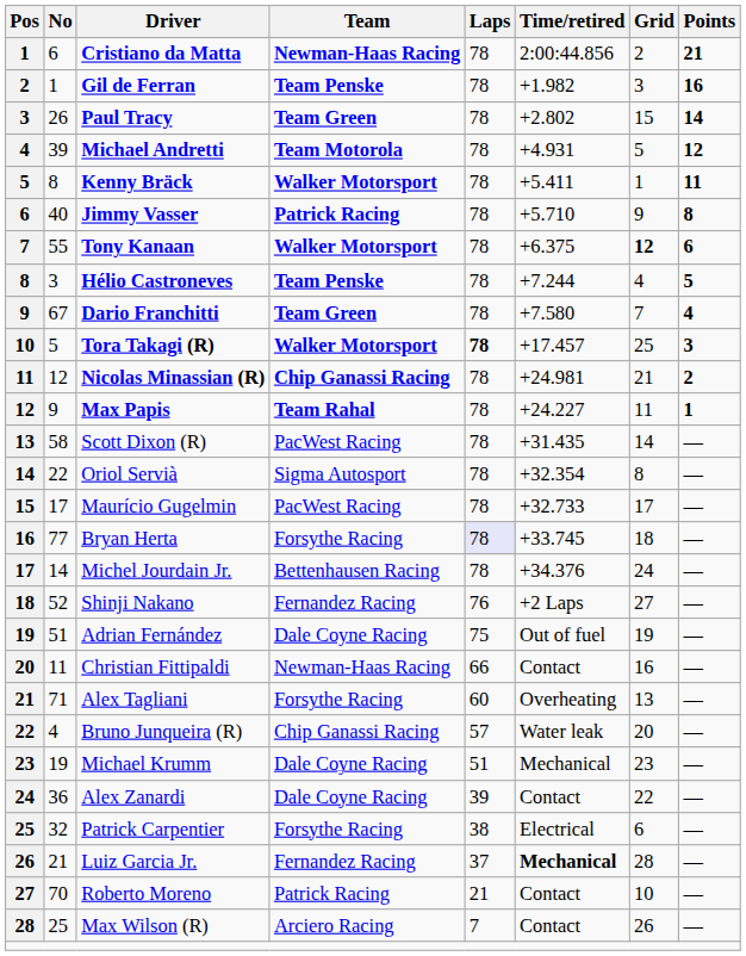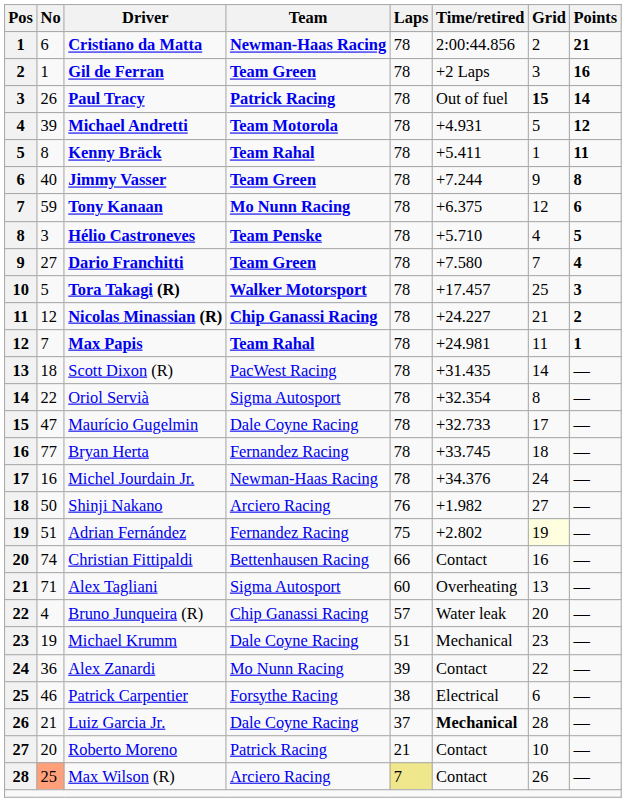Gil de Ferran | Team: Team Penske -> Team Green
Gil de Ferran | Time/retired: +1.982 -> +2 Laps
Paul Tracy | Team: Team Green -> Patrick Racing
Paul Tracy | Time/retired: +2.802 -> Out of fuel
Paul Tracy | Grid: normal -> bold
Kenny Bräck | Team: Walker Motorsport -> Team Rahal
Jimmy Vasser | Team: Patrick Racing -> Team Green
Jimmy Vasser | Time/retired: +5.710 -> +7.244
Tony Kanaan | No: 55 -> 59
Tony Kanaan | Team: Walker Motorsport -> Mo Nunn Racing
Tony Kanaan | Grid: bold -> normal
Hélio Castroneves | Time/retired: +7.244 -> +5.710
Dario Franchitti | No: 67 -> 27
Tora Takagi (R) | Laps: bold -> normal
Nicolas Minassian (R) | Time/retired: +24.981 -> +24.227
Max Papis | No: 9 -> 7
Max Papis | Time/retired: +24.227 -> +24.981
Scott Dixon (R) | No: 58 -> 18
Maurício Gugelmin | No: 17 -> 47
Maurício Gugelmin | Team: PacWest Racing -> Dale Coyne Racing
Bryan Herta | Team: Forsythe Racing -> Fernandez Racing
Bryan Herta | Laps: lavender background -> no background
Michel Jourdain Jr. | No: 14 -> 16
Michel Jourdain Jr. | Team: Bettenhausen Racing -> Newman-Haas Racing
Shinji Nakano | No: 52 -> 50
Shinji Nakano | Team: Fernandez Racing -> Arciero Racing
Shinji Nakano | Time/retired: +2 Laps -> +1.982
Adrian Fernández | Team: Dale Coyne Racing -> Fernandez Racing
Adrian Fernández | Time/retired: Out of fuel -> +2.802
Adrian Fernández | Grid: no background -> lightyellow background
Christian Fittipaldi | No: 11 -> 74
Christian Fittipaldi | Team: Newman-Haas Racing -> Bettenhausen Racing
Alex Tagliani | Team: Forsythe Racing -> Sigma Autosport
Alex Zanardi | Team: Dale Coyne Racing -> Mo Nunn Racing
Patrick Carpentier | No: 32 -> 46
Luiz Garcia Jr. | Team: Fernandez Racing -> Dale Coyne Racing
Roberto Moreno | No: 70 -> 20
Max Wilson (R) | No: no background -> lightsalmon background
Max Wilson (R) | Laps: no background -> khaki background
